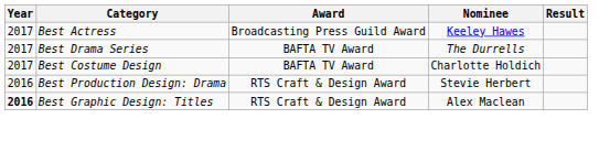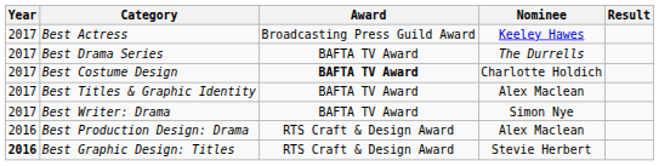Best Costume Design | Award: normal -> bold
+ row: 2017 | Best Titles & Graphic Identity | BAFTA TV Award | Alex Maclean
+ row: 2017 | Best Writer: Drama | BAFTA TV Award | Simon Nye
Best Production Design: Drama | Nominee: Stevie Herbert -> Alex Maclean
Best Graphic Design: Titles | Nominee: Alex Maclean -> Stevie Herbert
